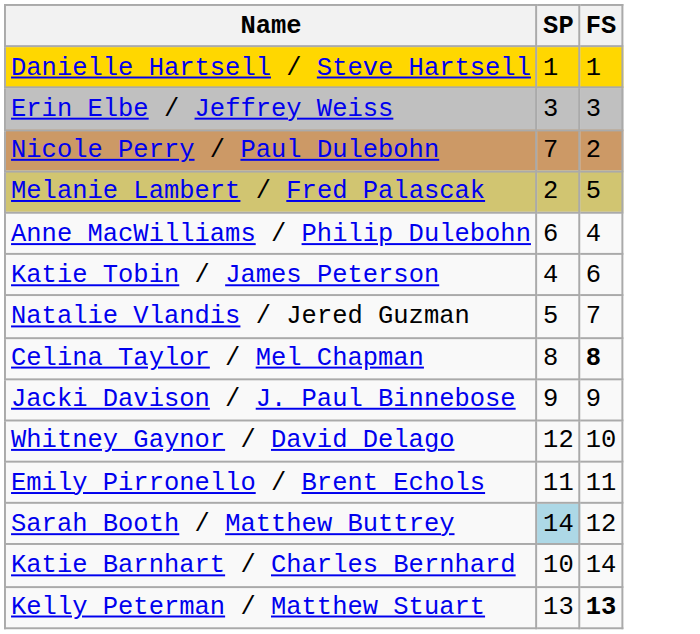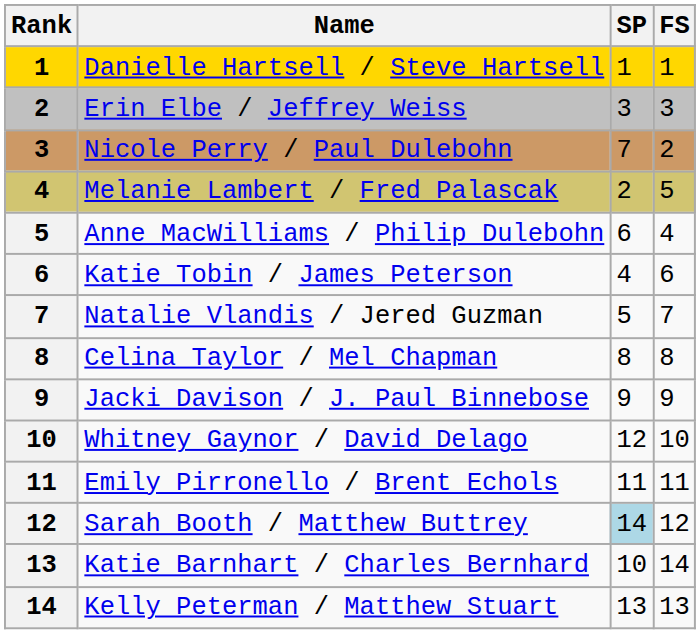+ column: Rank | 1 | 2 | 3 | 4 | 5 | 6 | 7 | 8 | 9 | 10 | 11 | 12 | 13 | 14
Celina Taylor / Mel Chapman | FS: bold -> normal
Kelly Peterman / Matthew Stuart | FS: bold -> normal
